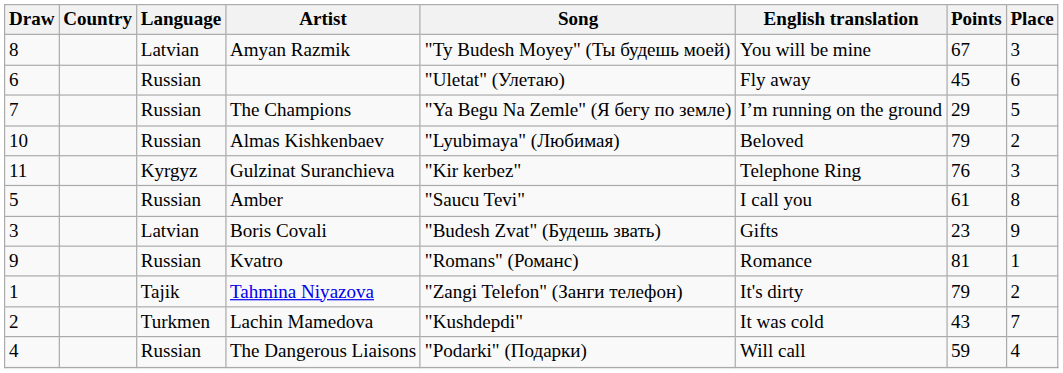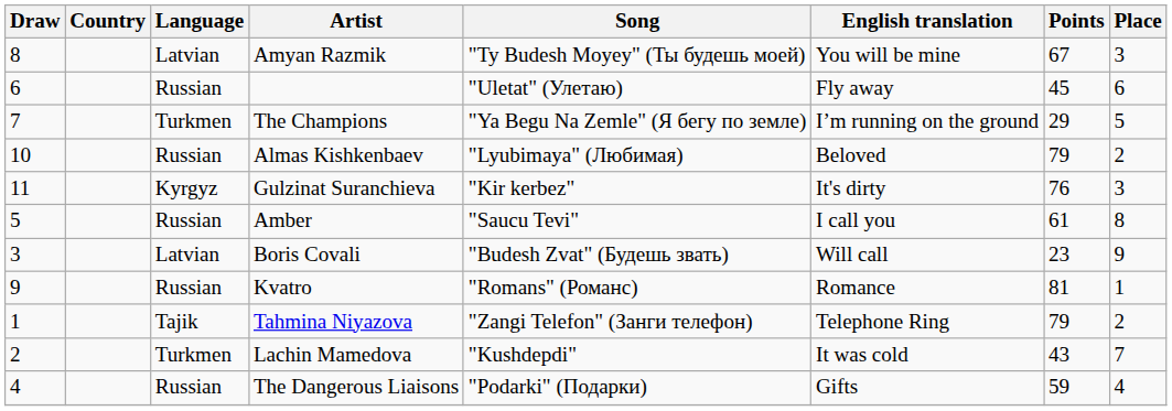The Champions | Language: Russian -> Turkmen
Gulzinat Suranchieva | English translation: Telephone Ring -> It's dirty
Boris Covali | English translation: Gifts -> Will call
Tahmina Niyazova | English translation: It's dirty -> Telephone Ring
The Dangerous Liaisons | English translation: Will call -> Gifts
